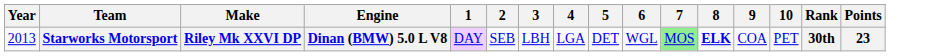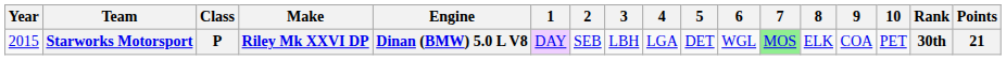+ column: Class | P
Starworks Motorsport | Year: 2013 -> 2015
Starworks Motorsport | 8: bold -> normal
Starworks Motorsport | Points: 23 -> 21
